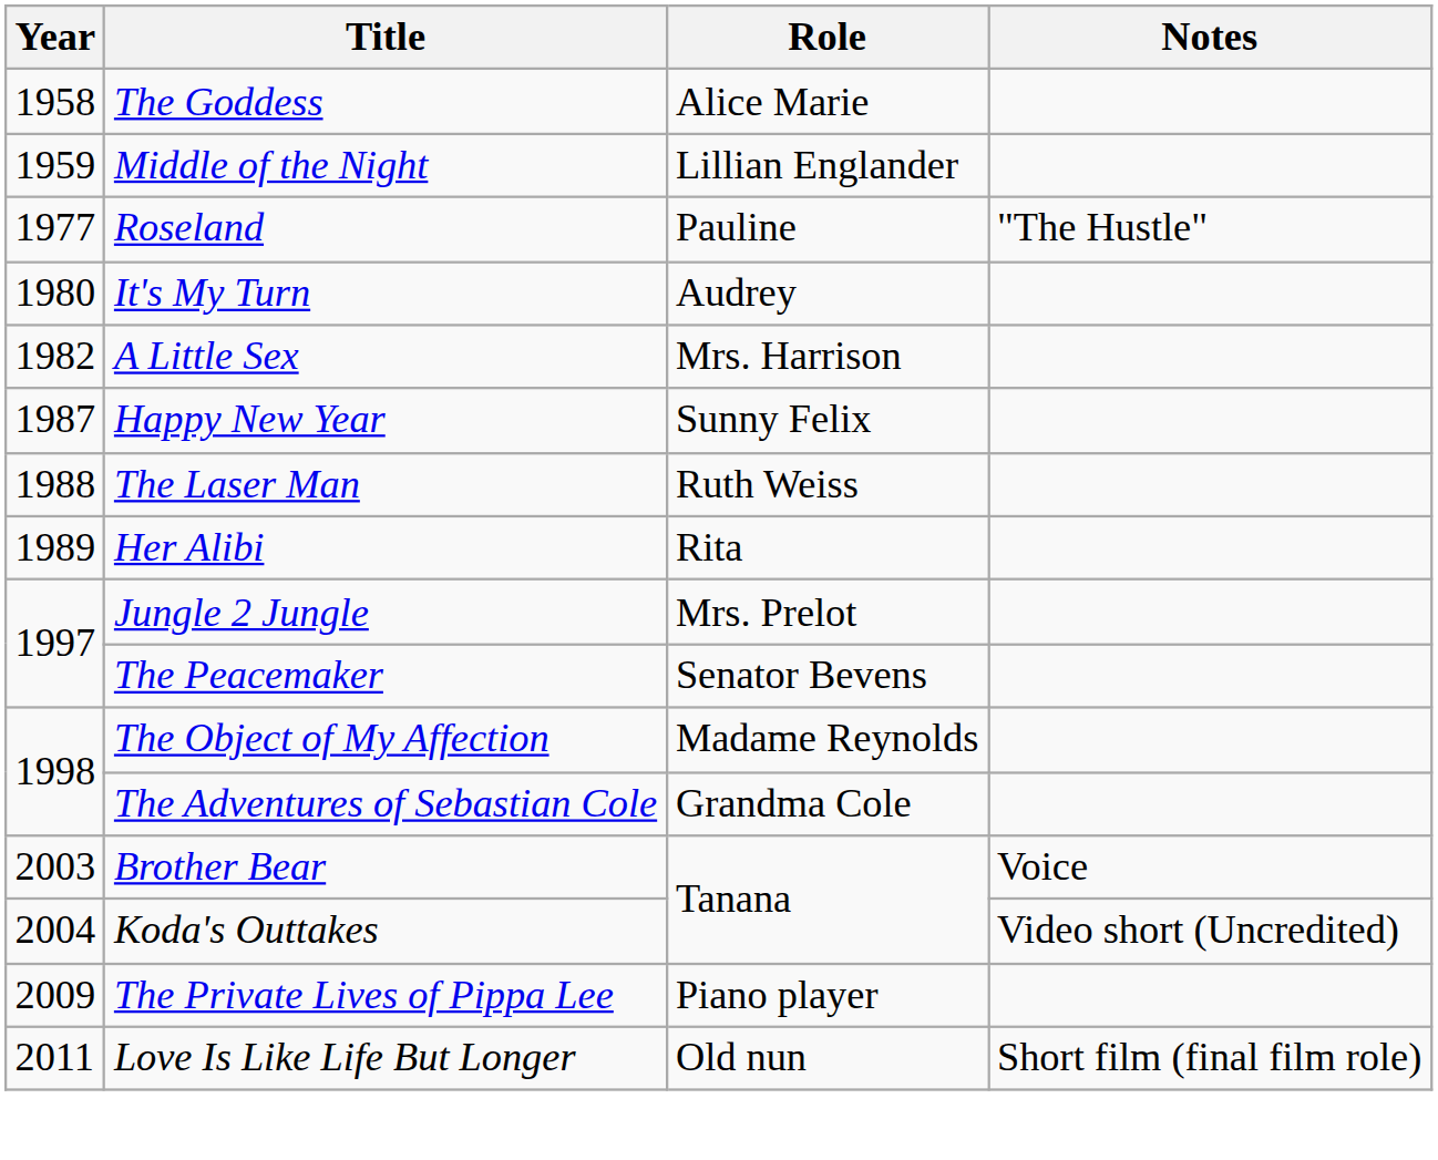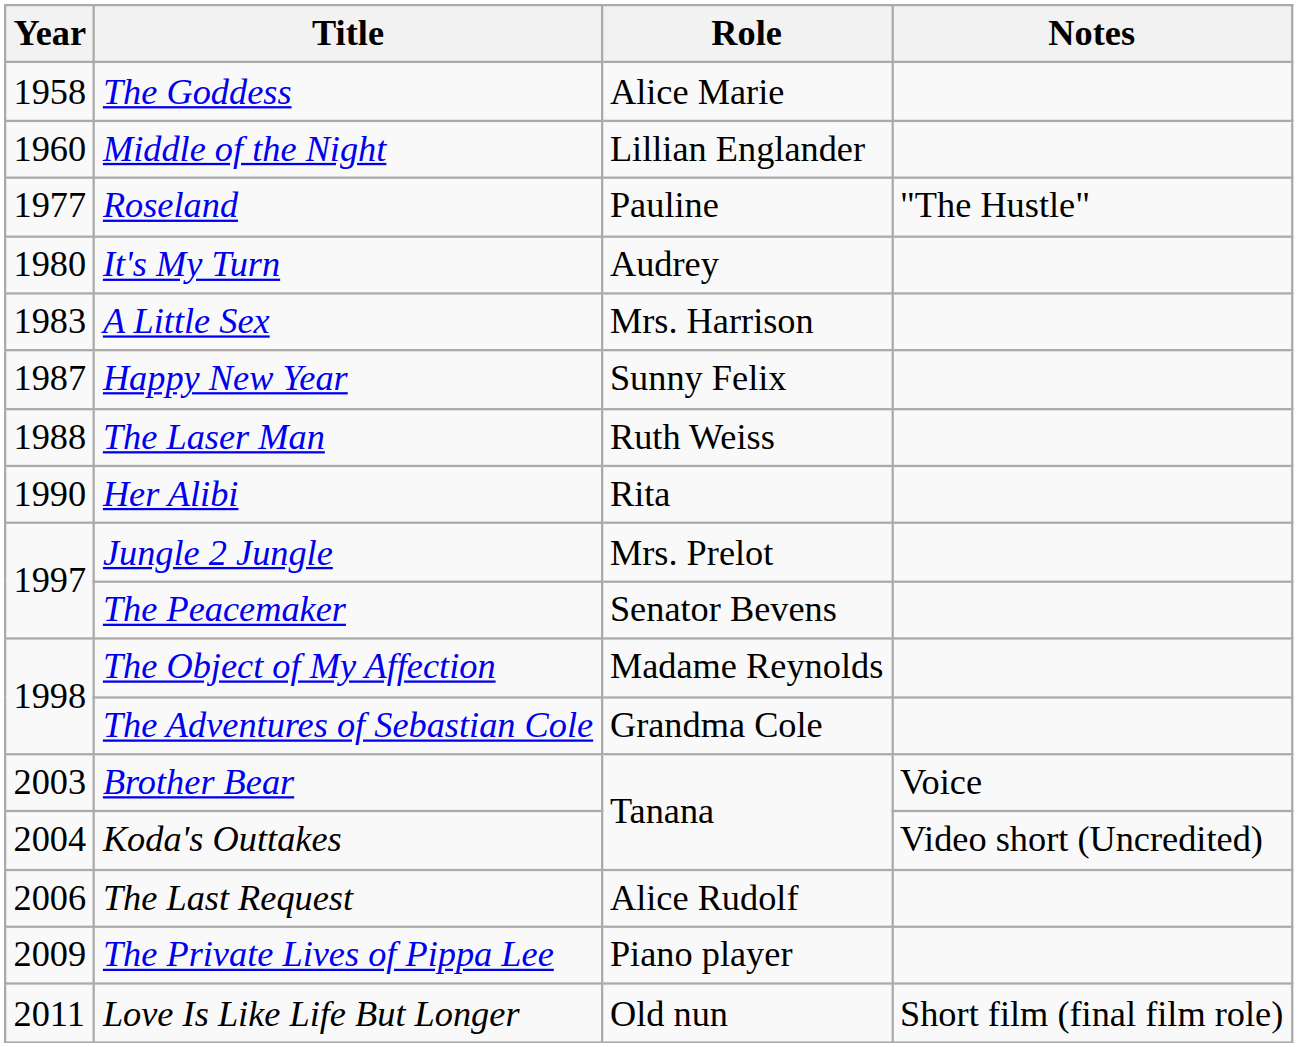Middle of the Night | Year: 1959 -> 1960
A Little Sex | Year: 1982 -> 1983
Her Alibi | Year: 1989 -> 1990
+ row: 2006 | The Last Request | Alice Rudolf
